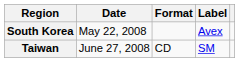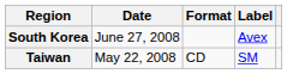South Korea | Date: May 22, 2008 -> June 27, 2008
Taiwan | Date: June 27, 2008 -> May 22, 2008
